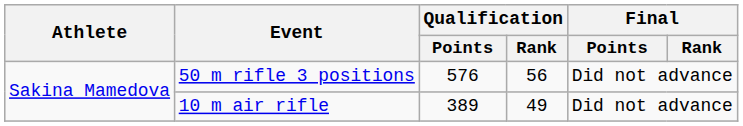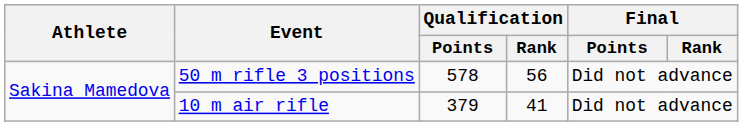50 m rifle 3 positions | Qualification / Points: 576 -> 578
10 m air rifle | Qualification / Points: 389 -> 379
10 m air rifle | Qualification / Rank: 49 -> 41
